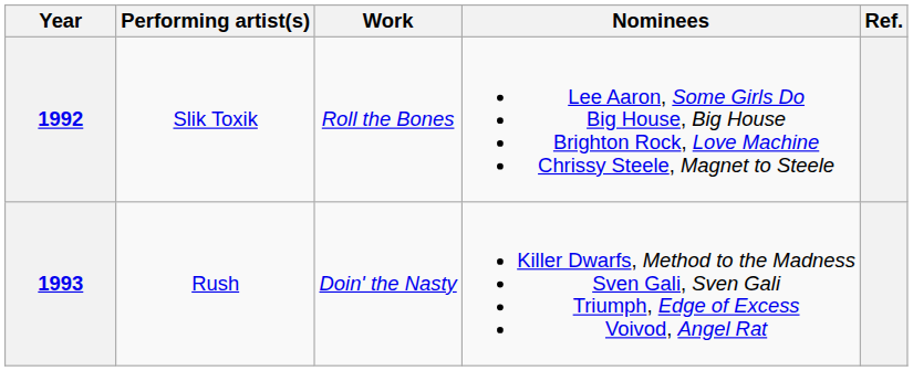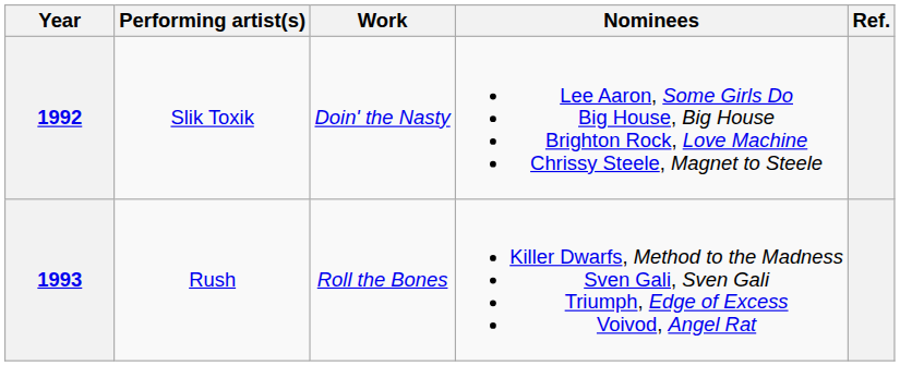1992 | Work: Roll the Bones -> Doin' the Nasty
1993 | Work: Doin' the Nasty -> Roll the Bones
